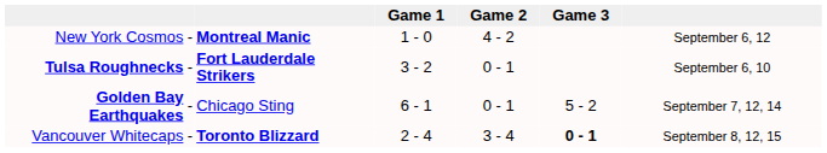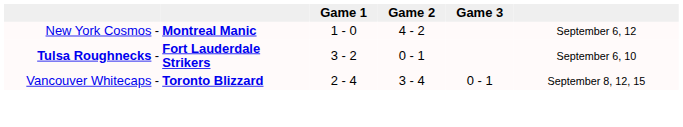- row: Golden Bay Earthquakes | - | Chicago Sting | 6 - 1 | 0 - 1 | 5 - 2 | September 7, 12, 14
Vancouver Whitecaps | Game 3: bold -> normal
